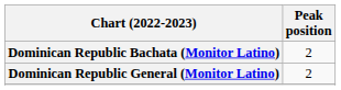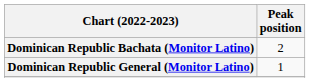Dominican Republic General (Monitor Latino) | Peak position: 2 -> 1
